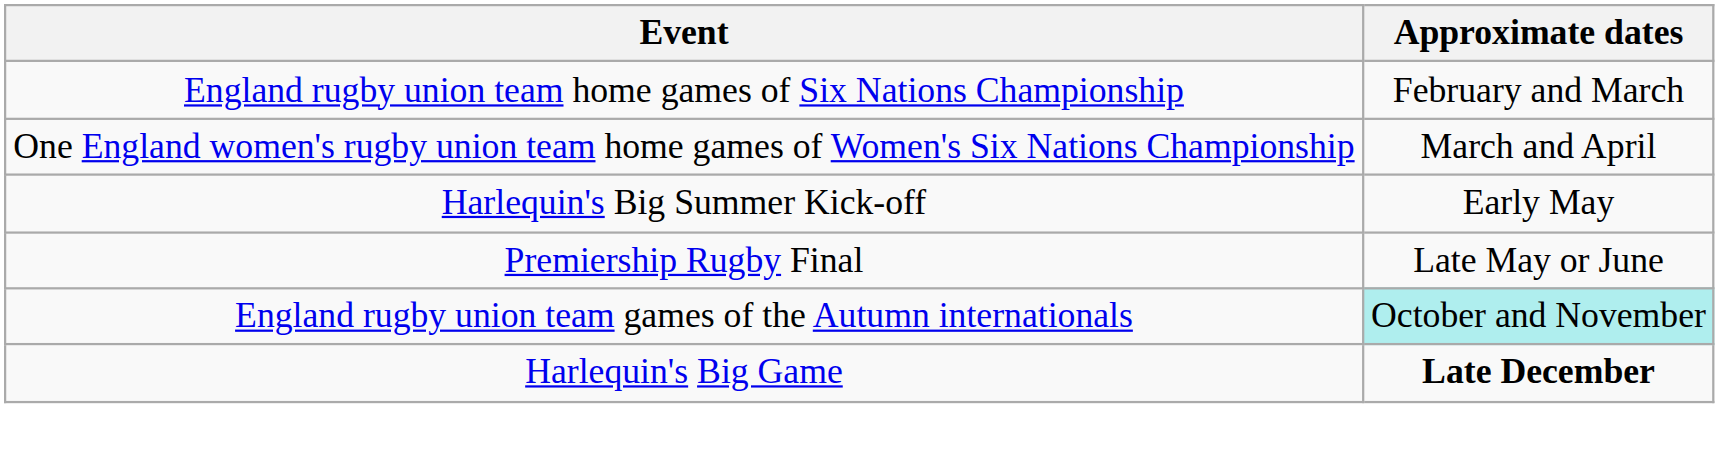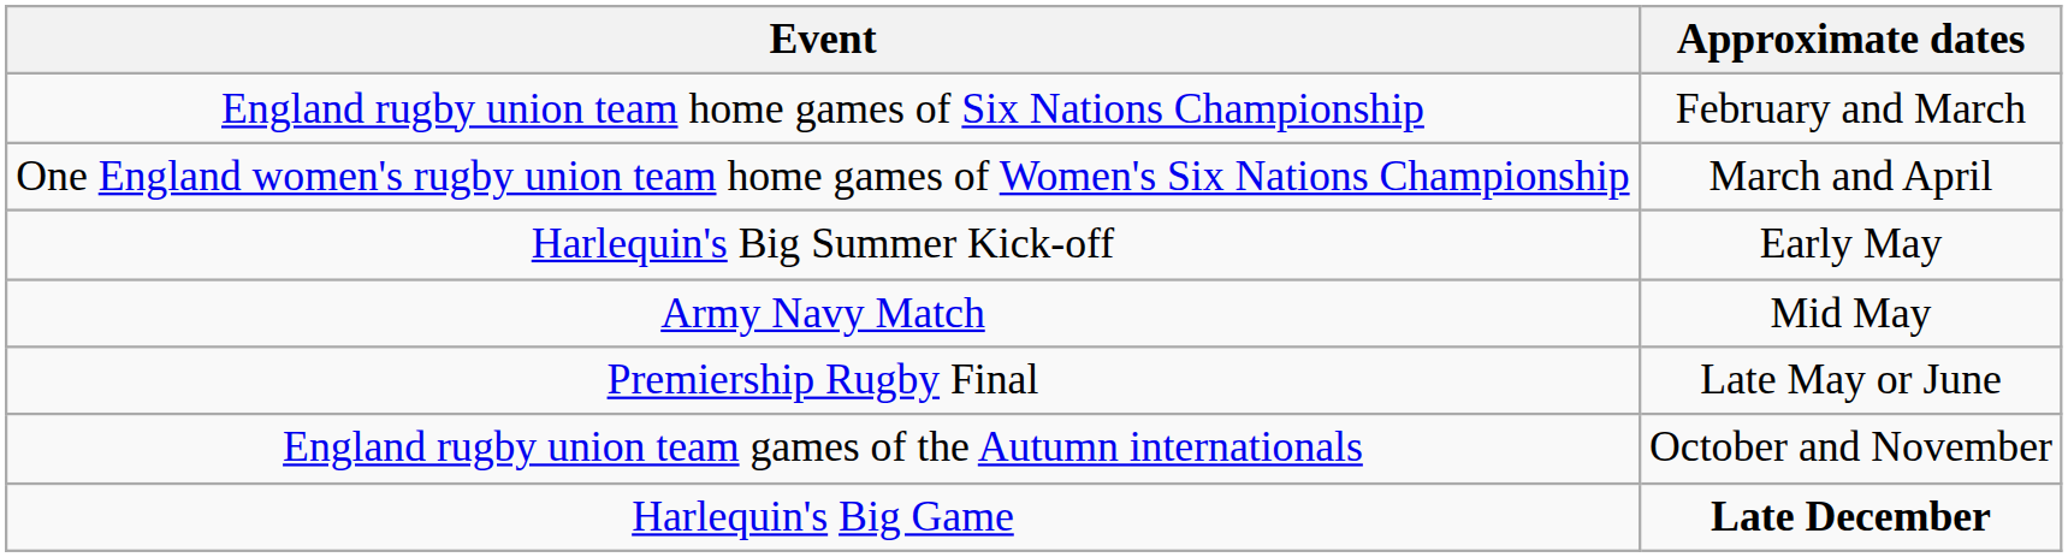+ row: Army Navy Match | Mid May
England rugby union team games of the Autumn internationals | Approximate dates: paleturquoise background -> no background
